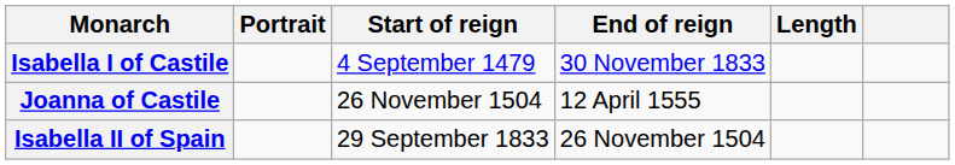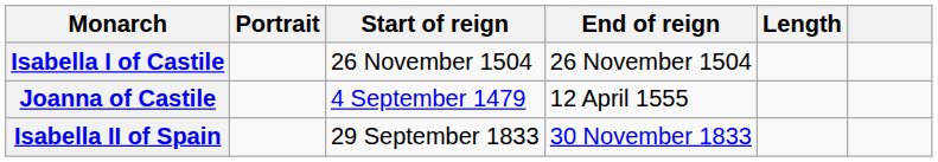Isabella I of Castile | Start of reign: 4 September 1479 -> 26 November 1504
Isabella I of Castile | End of reign: 30 November 1833 -> 26 November 1504
Joanna of Castile | Start of reign: 26 November 1504 -> 4 September 1479
Isabella II of Spain | End of reign: 26 November 1504 -> 30 November 1833
